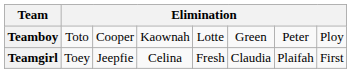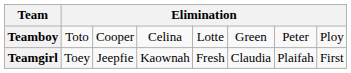Teamboy | column 4: Kaownah -> Celina
Teamgirl | column 4: Celina -> Kaownah
